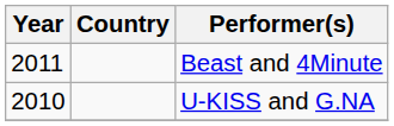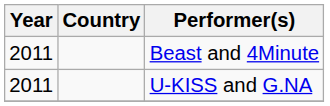U-KISS and G.NA | Year: 2010 -> 2011
